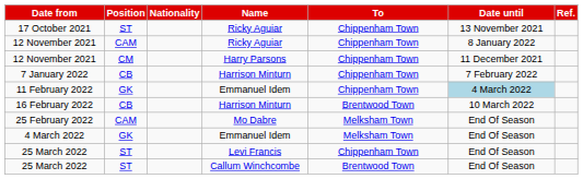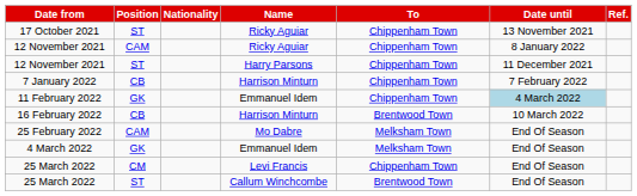12 November 2021 / Harry Parsons | Position: CM -> ST
25 March 2022 / Levi Francis | Position: ST -> CM
